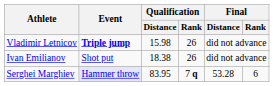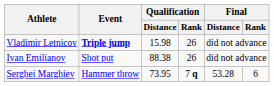Ivan Emilianov | Qualification / Distance: 18.38 -> 88.38
Serghei Marghiev | Event: lavender background -> no background
Serghei Marghiev | Qualification / Distance: 83.95 -> 73.95
